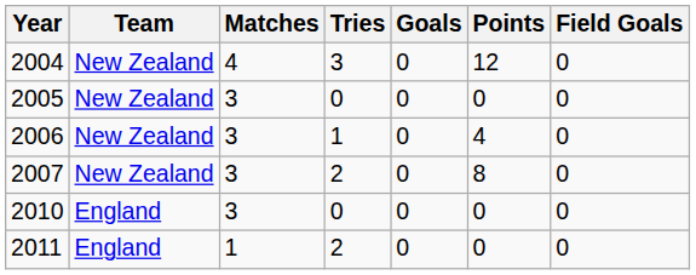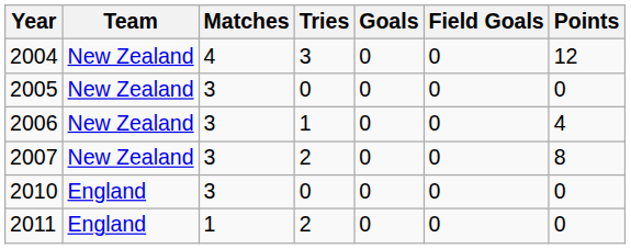columns swapped: Field Goals <-> Points
